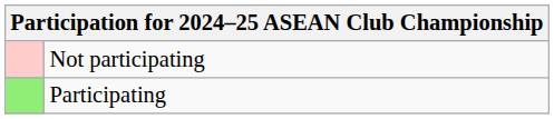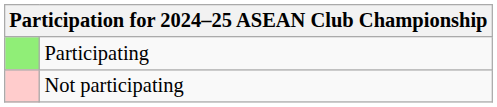rows swapped: Participating <-> Not participating
